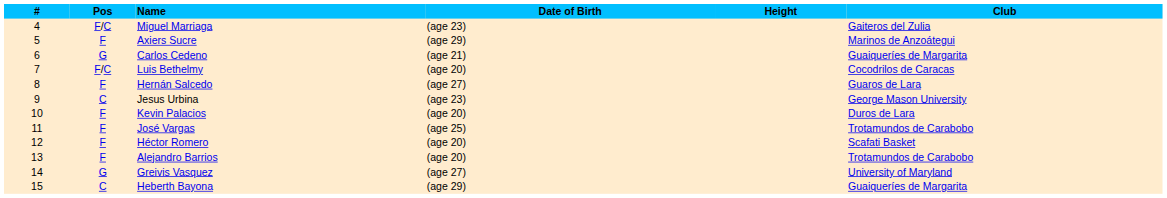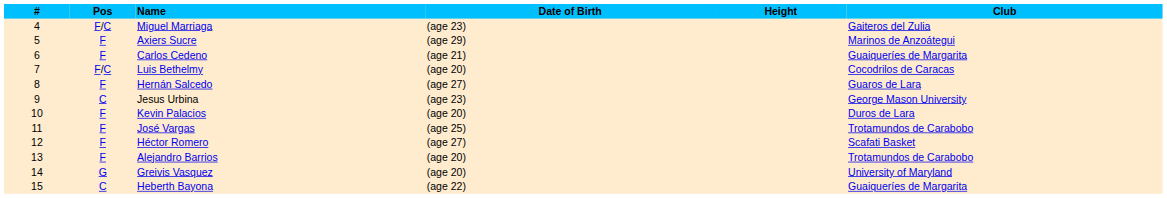Carlos Cedeno | Pos: G -> F
Héctor Romero | Date of Birth: (age 20) -> (age 27)
Greivis Vasquez | Date of Birth: (age 27) -> (age 20)
Heberth Bayona | Date of Birth: (age 29) -> (age 22)
